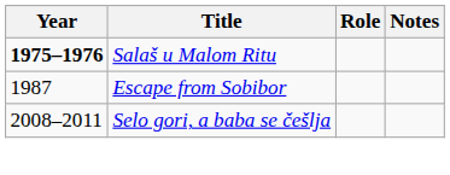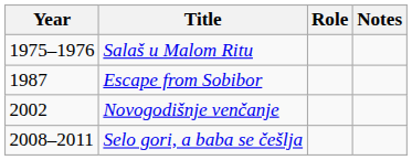Salaš u Malom Ritu | Year: bold -> normal
+ row: 2002 | Novogodišnje venčanje
